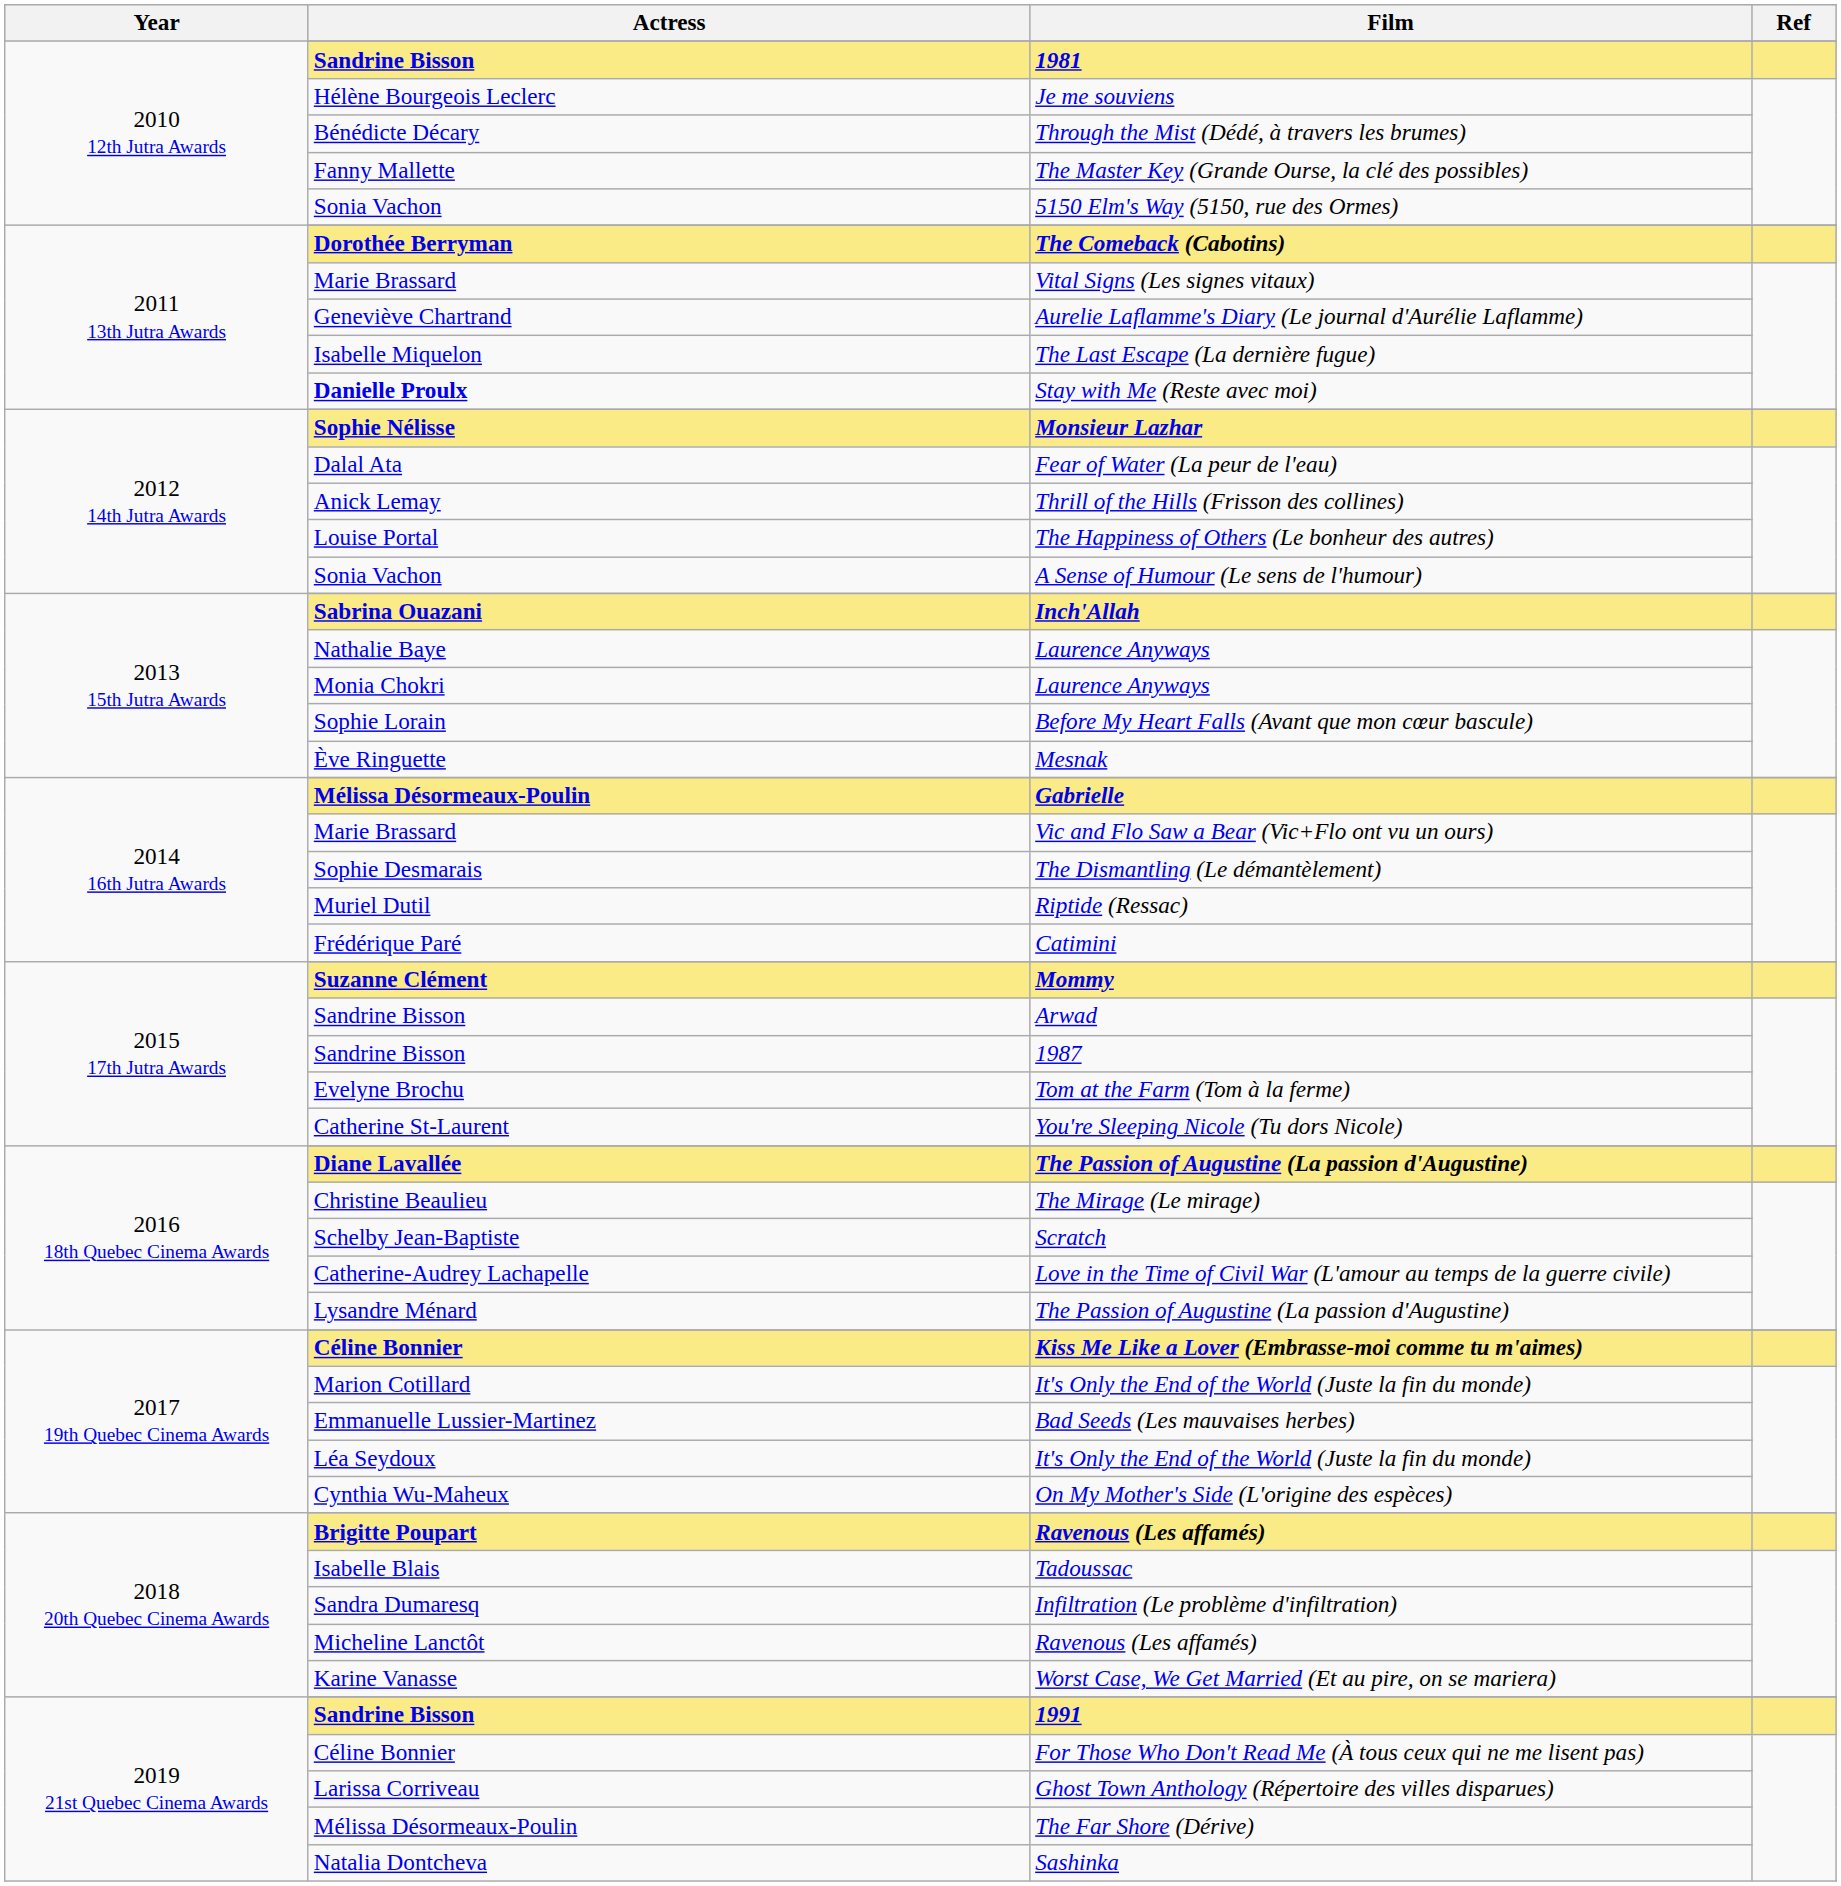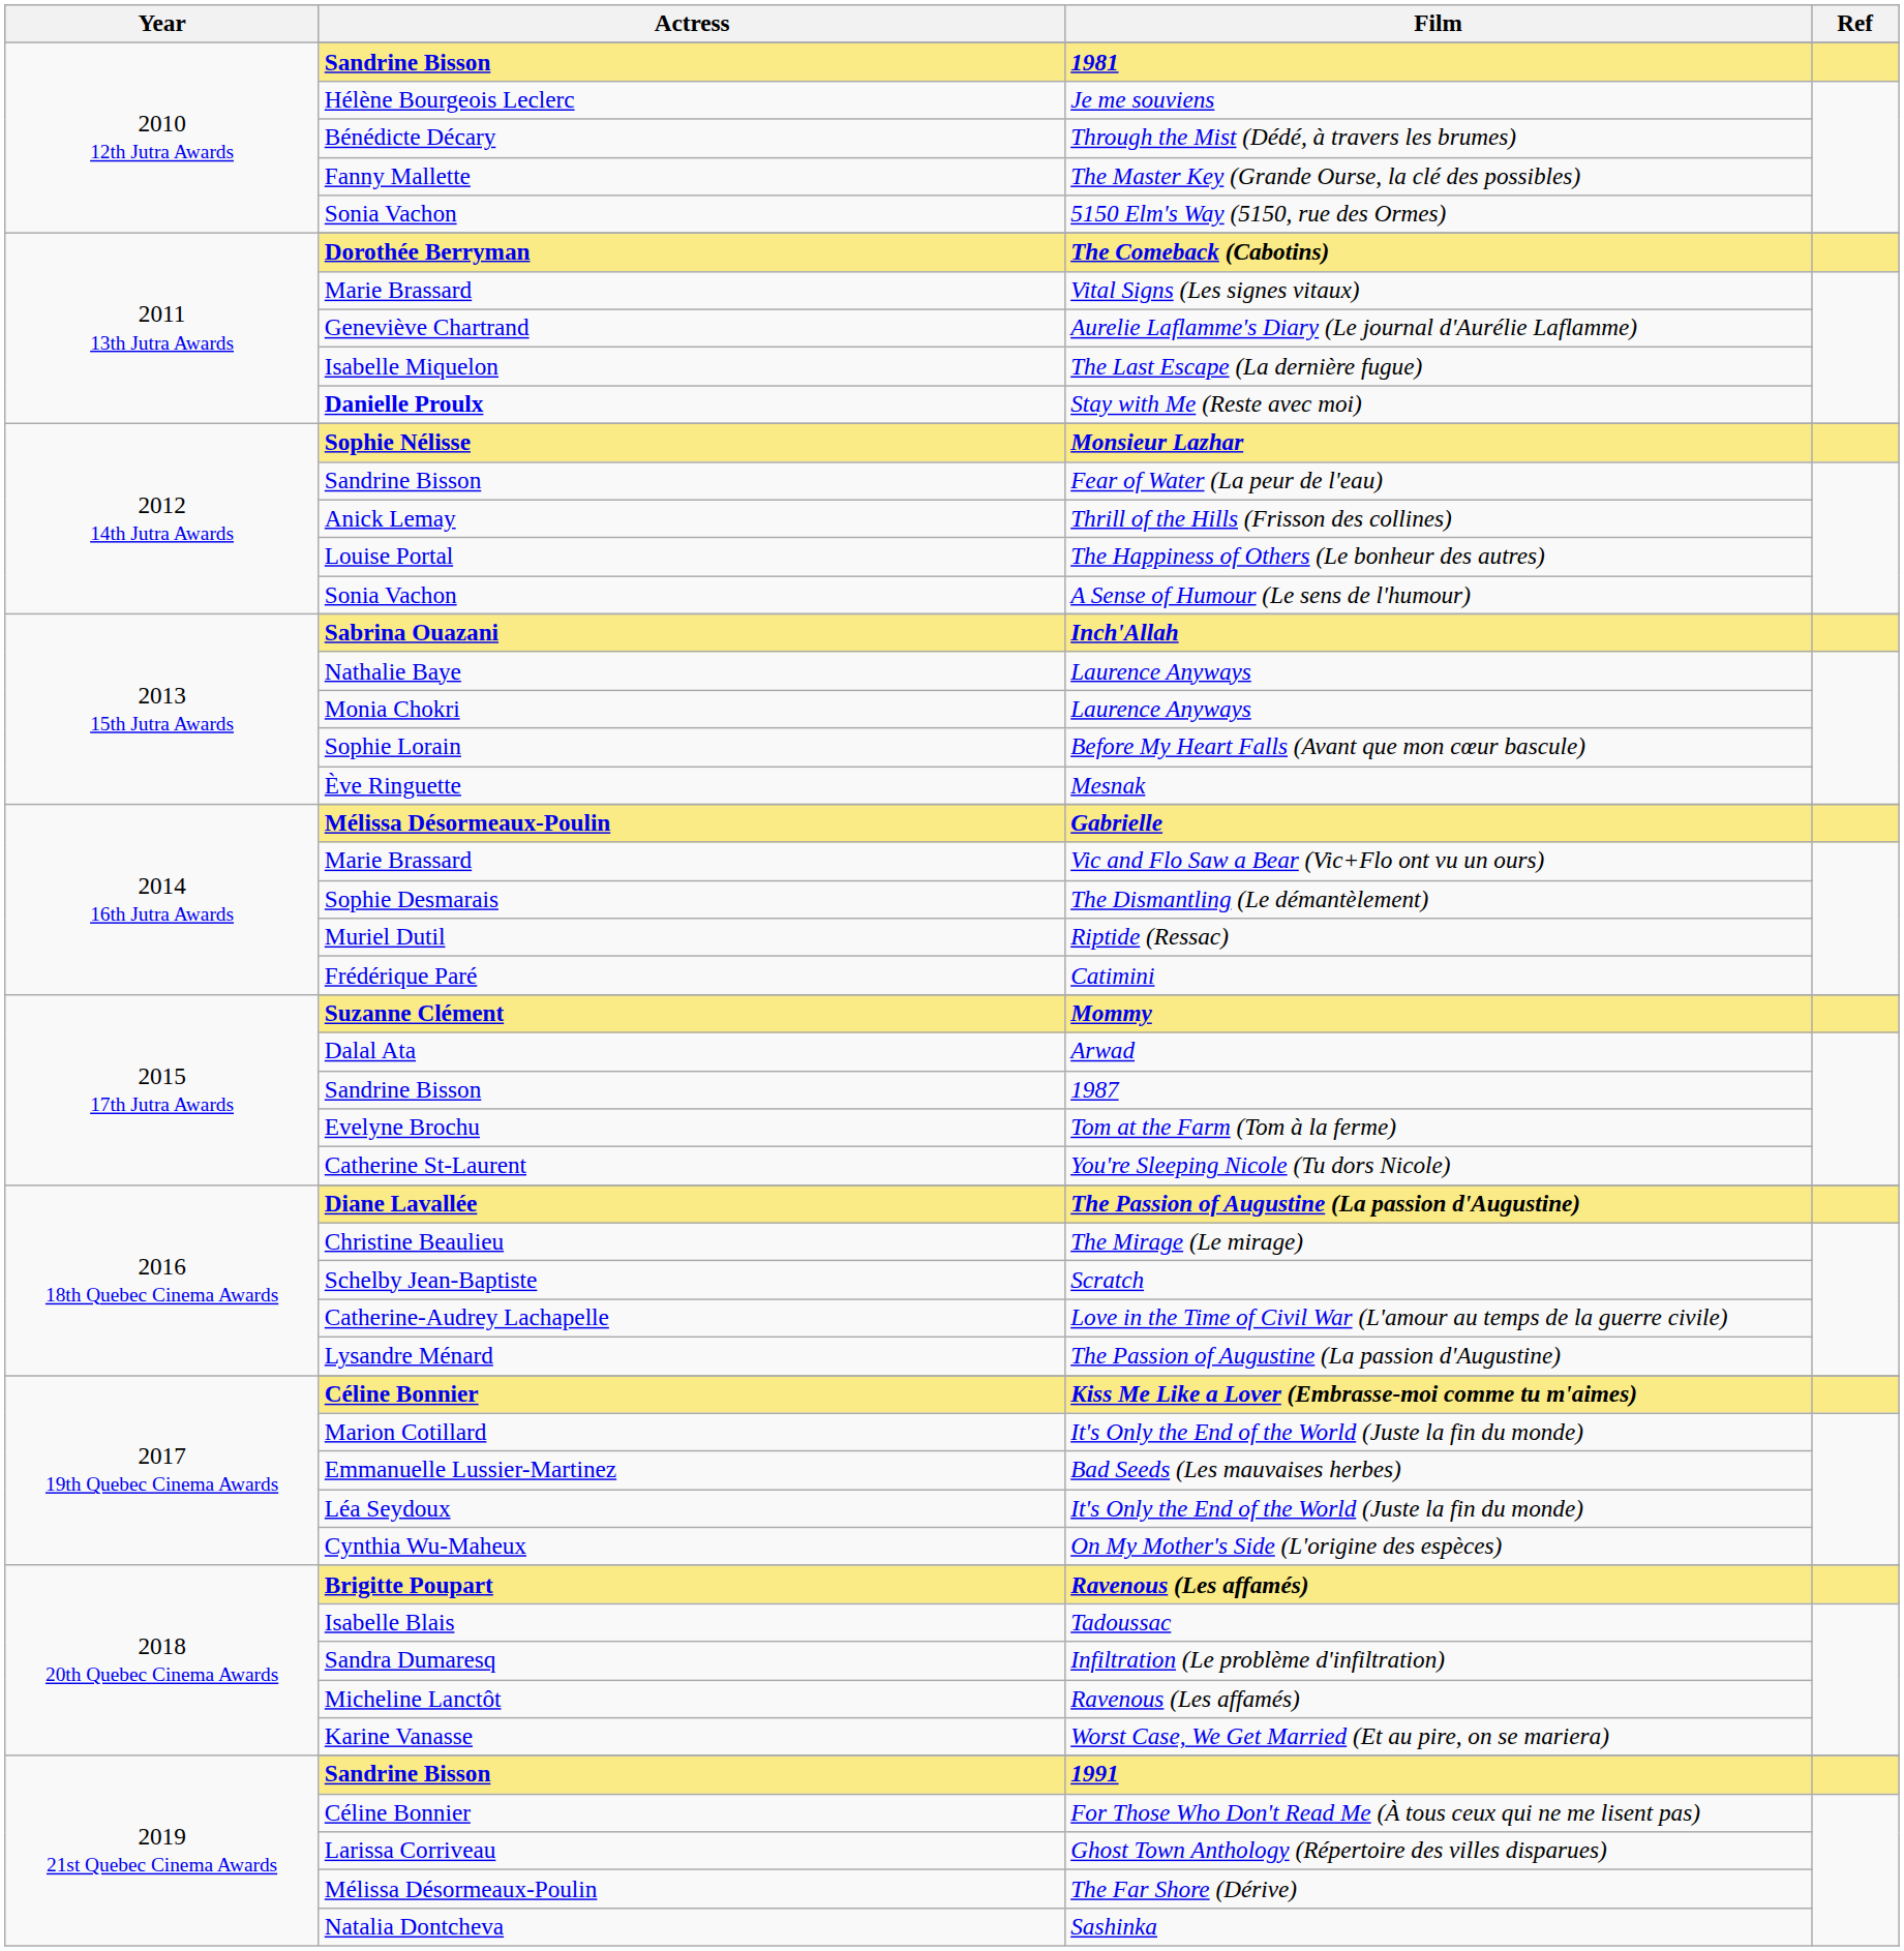Fear of Water (La peur de l'eau) | Actress: Dalal Ata -> Sandrine Bisson
Arwad | Actress: Sandrine Bisson -> Dalal Ata
